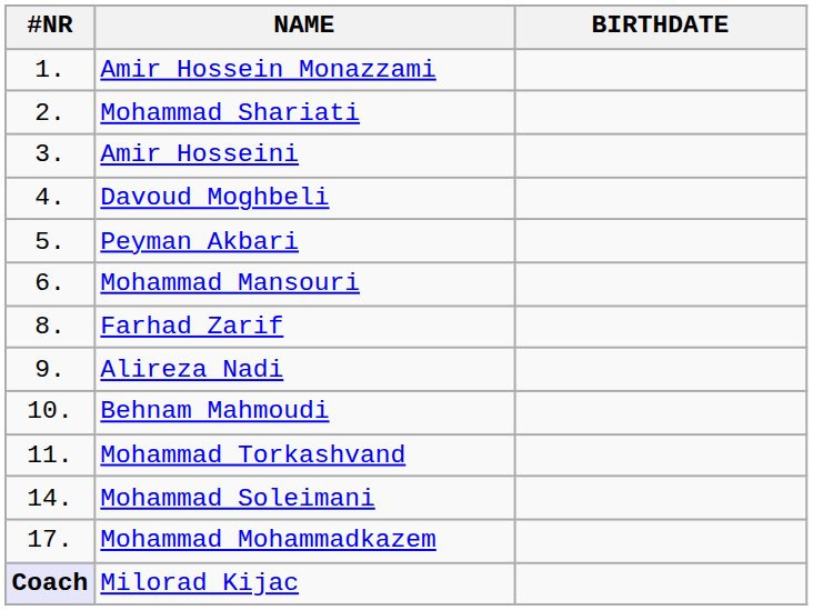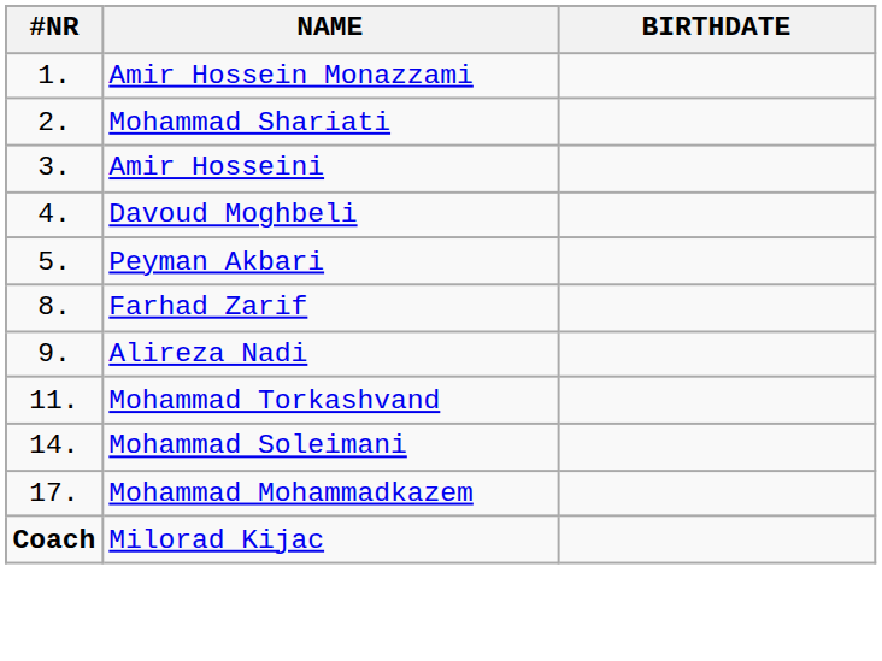- row: 6. | Mohammad Mansouri
- row: 10. | Behnam Mahmoudi
Milorad Kijac | #NR: lavender background -> no background
